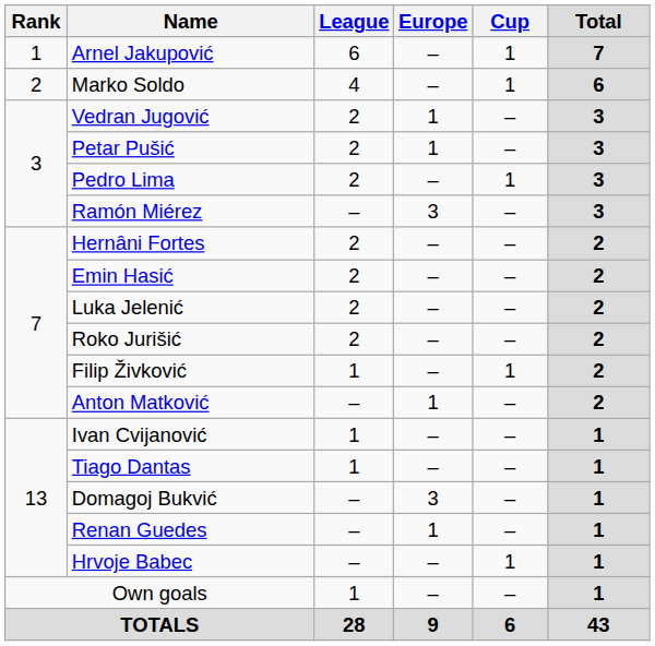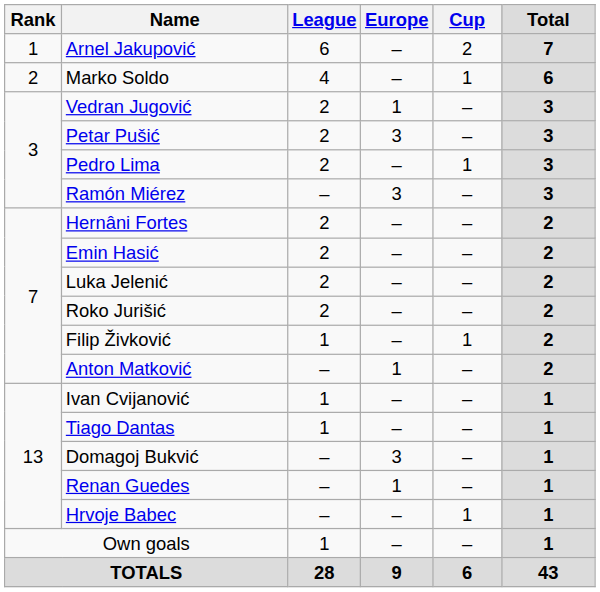Arnel Jakupović | Cup: 1 -> 2
Petar Pušić | Europe: 1 -> 3
